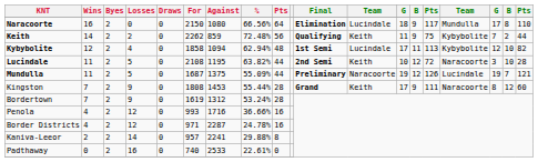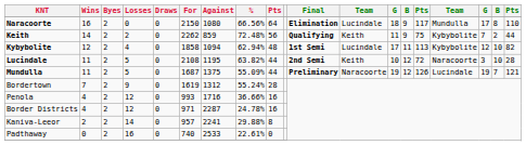- row: Kingston | 7 | 2 | 9 | 0 | 1808 | 1453 | 55.44% | 28 | Grand | Keith | 17 | 9 | 111 | Naracoorte | 8 | 12 | 60
Bordertown | %: 53.24% -> 55.24%
